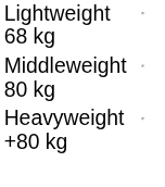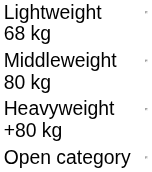+ row: Open category
